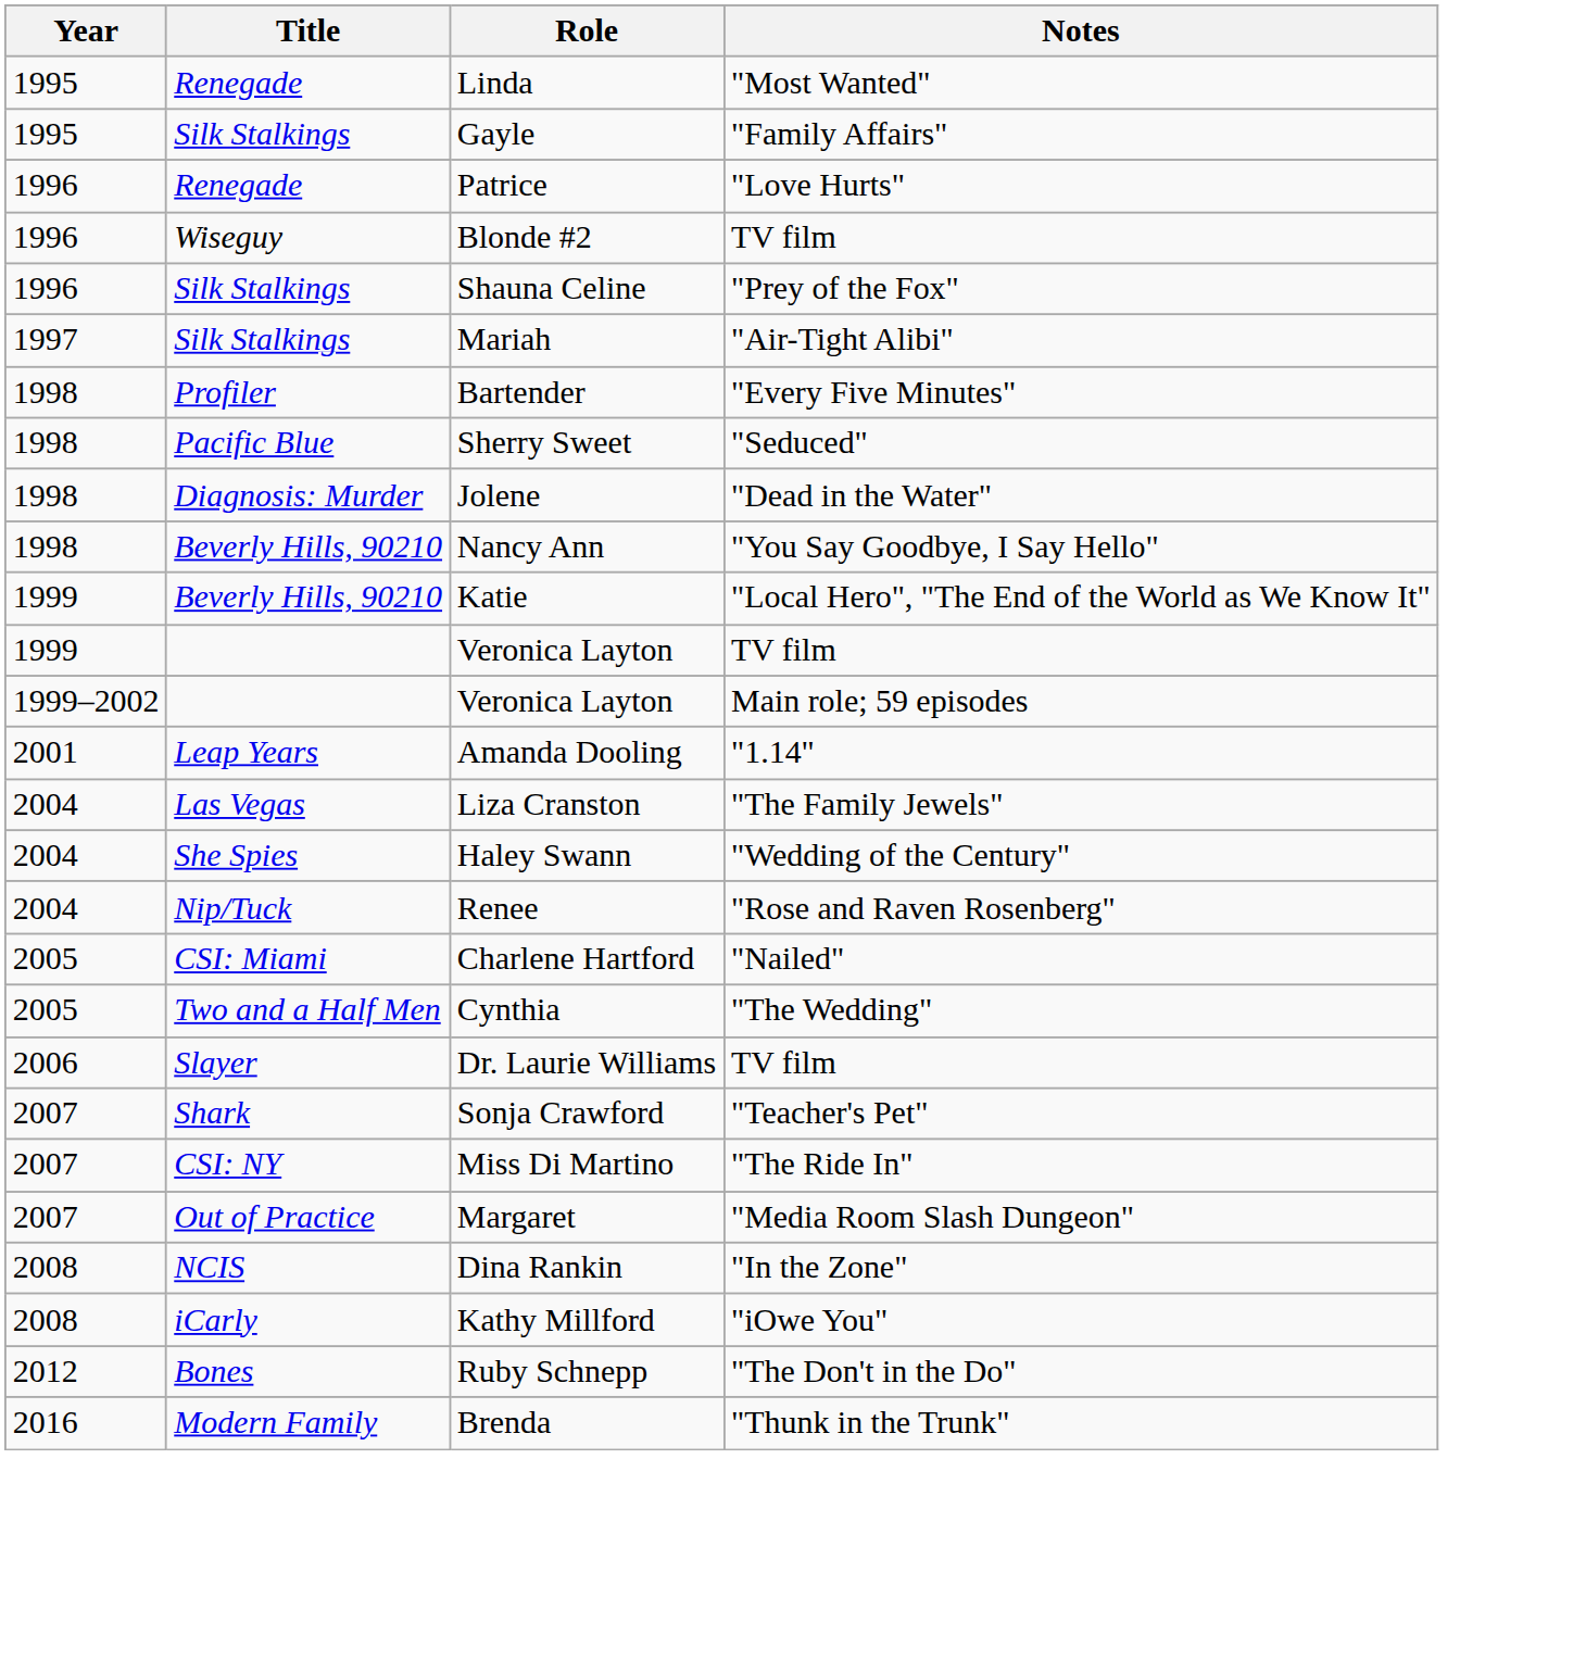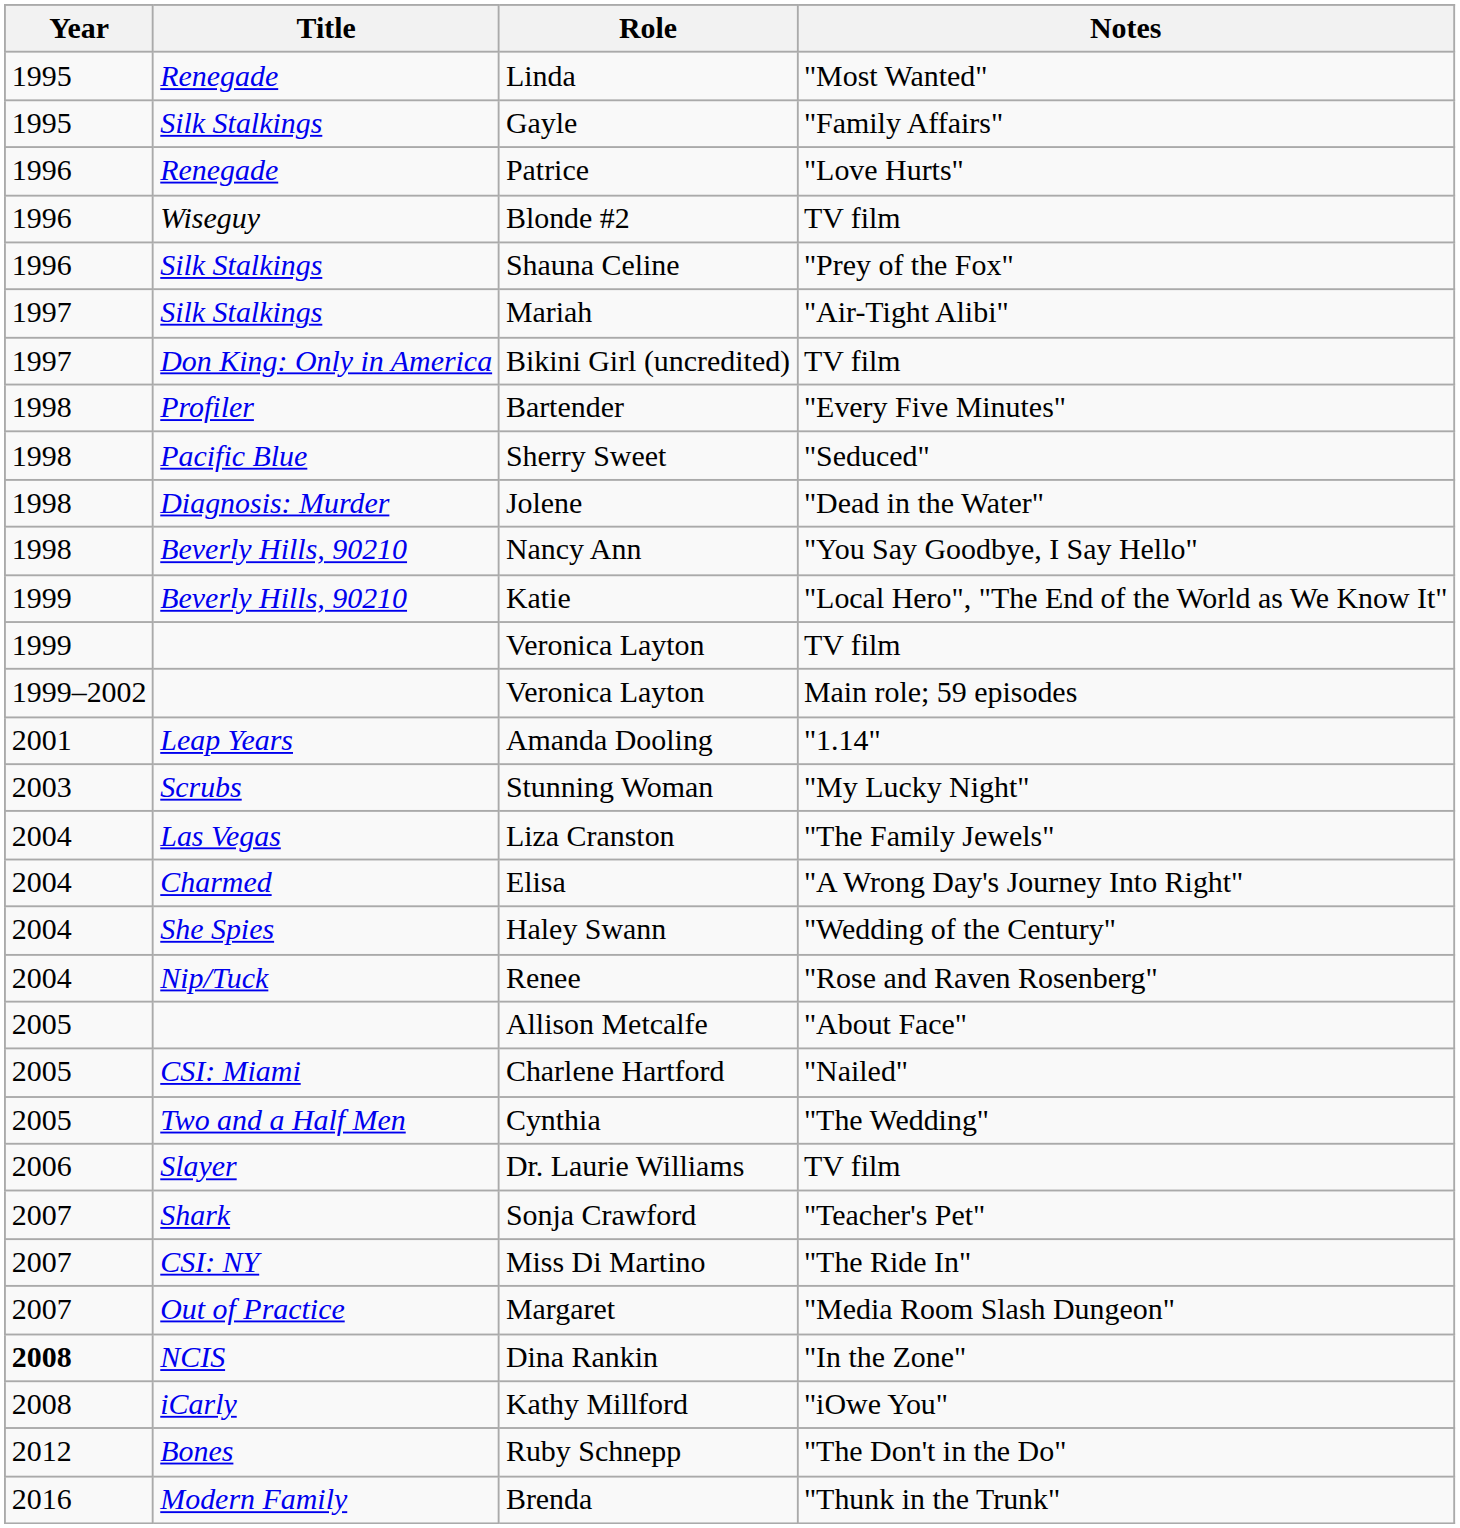+ row: 1997 | Don King: Only in America | Bikini Girl (uncredited) | TV film
+ row: 2003 | Scrubs | Stunning Woman | "My Lucky Night"
+ row: 2004 | Charmed | Elisa | "A Wrong Day's Journey Into Right"
+ row: 2005 | Allison Metcalfe | "About Face"
Dina Rankin | Year: normal -> bold
